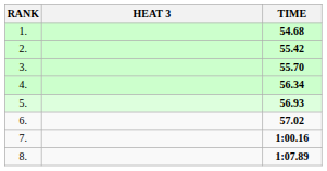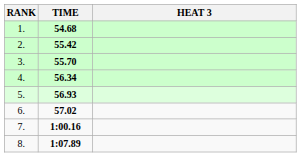columns swapped: HEAT 3 <-> TIME
